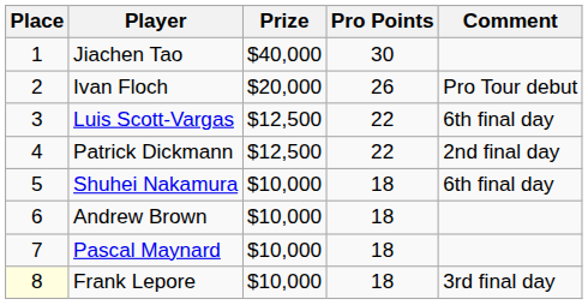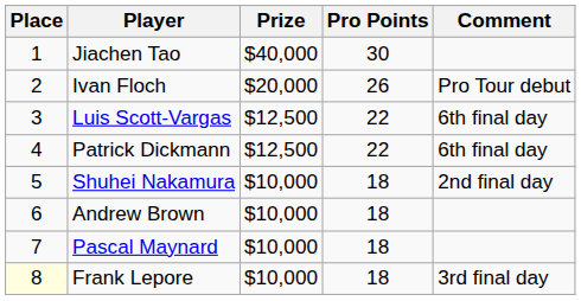Patrick Dickmann | Comment: 2nd final day -> 6th final day
Shuhei Nakamura | Comment: 6th final day -> 2nd final day
